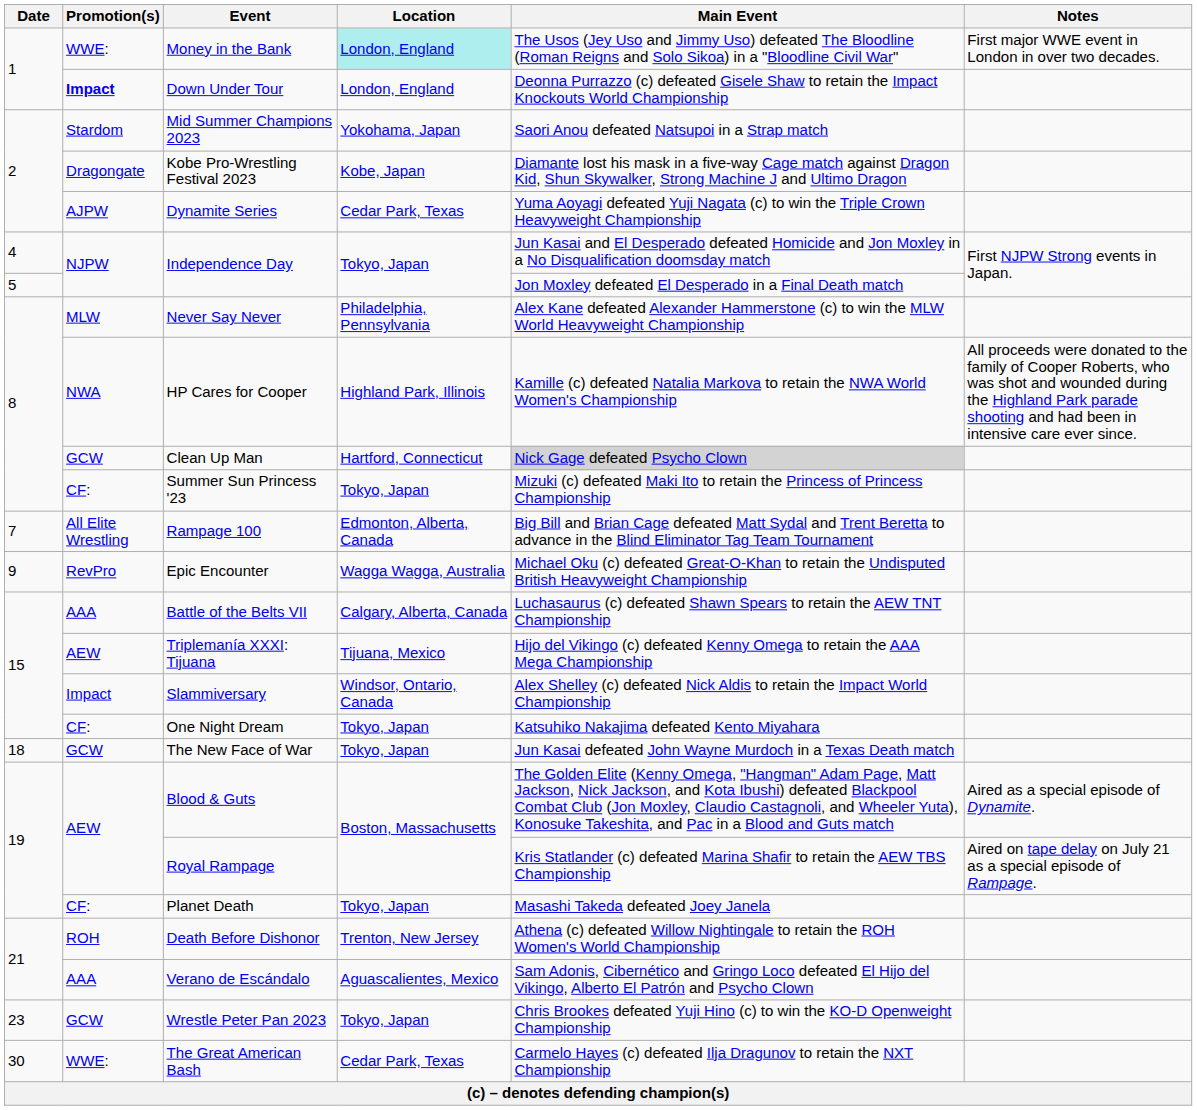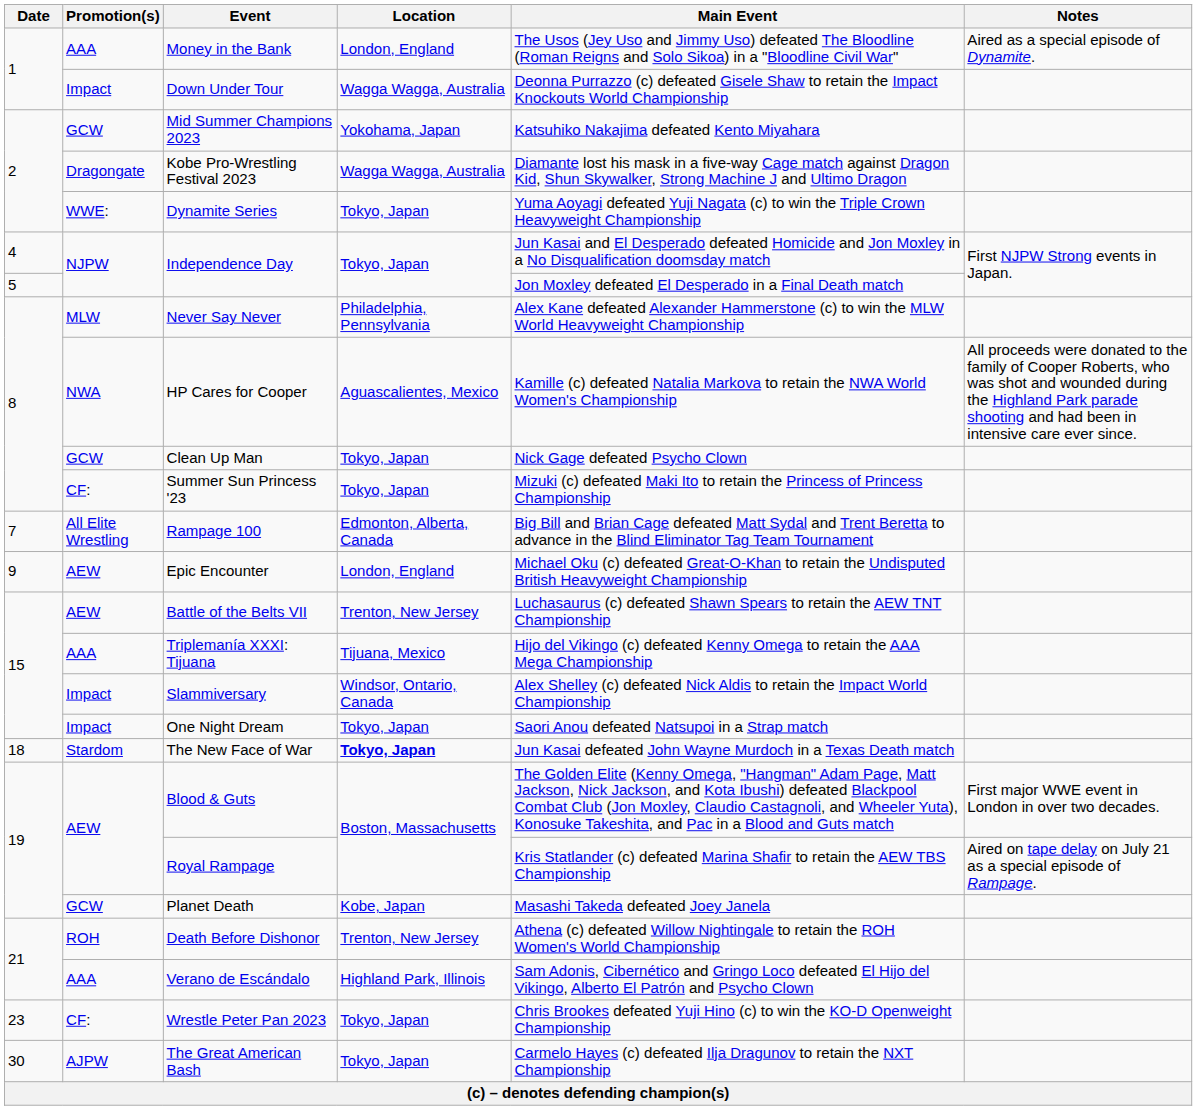Money in the Bank | Promotion(s): WWE: -> AAA
Money in the Bank | Location: paleturquoise background -> no background
Money in the Bank | Notes: First major WWE event in London in over two decades. -> Aired as a special episode of Dynamite.
Down Under Tour | Promotion(s): bold -> normal
Down Under Tour | Location: London, England -> Wagga Wagga, Australia
Mid Summer Champions 2023 | Promotion(s): Stardom -> GCW
Mid Summer Champions 2023 | Main Event: Saori Anou defeated Natsupoi in a Strap match -> Katsuhiko Nakajima defeated Kento Miyahara
Kobe Pro-Wrestling Festival 2023 | Location: Kobe, Japan -> Wagga Wagga, Australia
Dynamite Series | Promotion(s): AJPW -> WWE:
Dynamite Series | Location: Cedar Park, Texas -> Tokyo, Japan
HP Cares for Cooper | Location: Highland Park, Illinois -> Aguascalientes, Mexico
Clean Up Man | Location: Hartford, Connecticut -> Tokyo, Japan
Clean Up Man | Main Event: lightgrey background -> no background
Epic Encounter | Promotion(s): RevPro -> AEW
Epic Encounter | Location: Wagga Wagga, Australia -> London, England
Battle of the Belts VII | Promotion(s): AAA -> AEW
Battle of the Belts VII | Location: Calgary, Alberta, Canada -> Trenton, New Jersey
Triplemanía XXXI: Tijuana | Promotion(s): AEW -> AAA
One Night Dream | Promotion(s): CF: -> Impact
One Night Dream | Main Event: Katsuhiko Nakajima defeated Kento Miyahara -> Saori Anou defeated Natsupoi in a Strap match
The New Face of War | Promotion(s): GCW -> Stardom
The New Face of War | Location: normal -> bold
Blood & Guts | Notes: Aired as a special episode of Dynamite. -> First major WWE event in London in over two decades.
Planet Death | Promotion(s): CF: -> GCW
Planet Death | Location: Tokyo, Japan -> Kobe, Japan
Verano de Escándalo | Location: Aguascalientes, Mexico -> Highland Park, Illinois
Wrestle Peter Pan 2023 | Promotion(s): GCW -> CF:
The Great American Bash | Promotion(s): WWE: -> AJPW
The Great American Bash | Location: Cedar Park, Texas -> Tokyo, Japan
